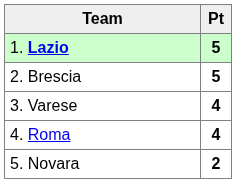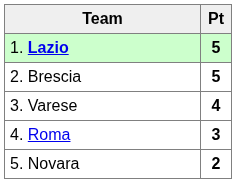4. Roma | Pt: 4 -> 3
